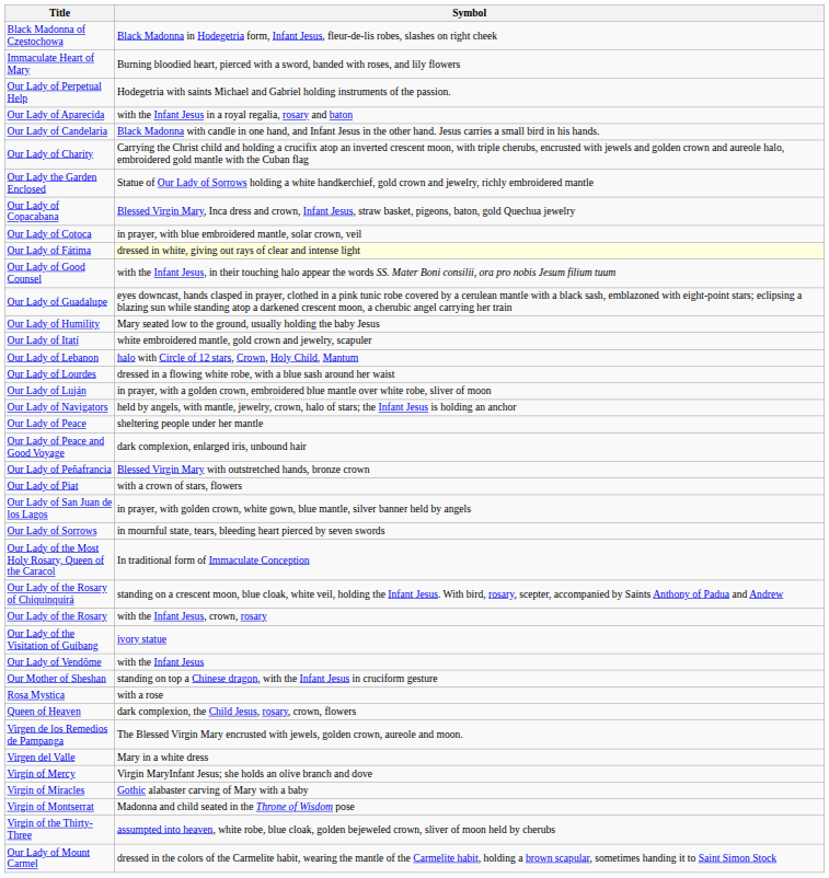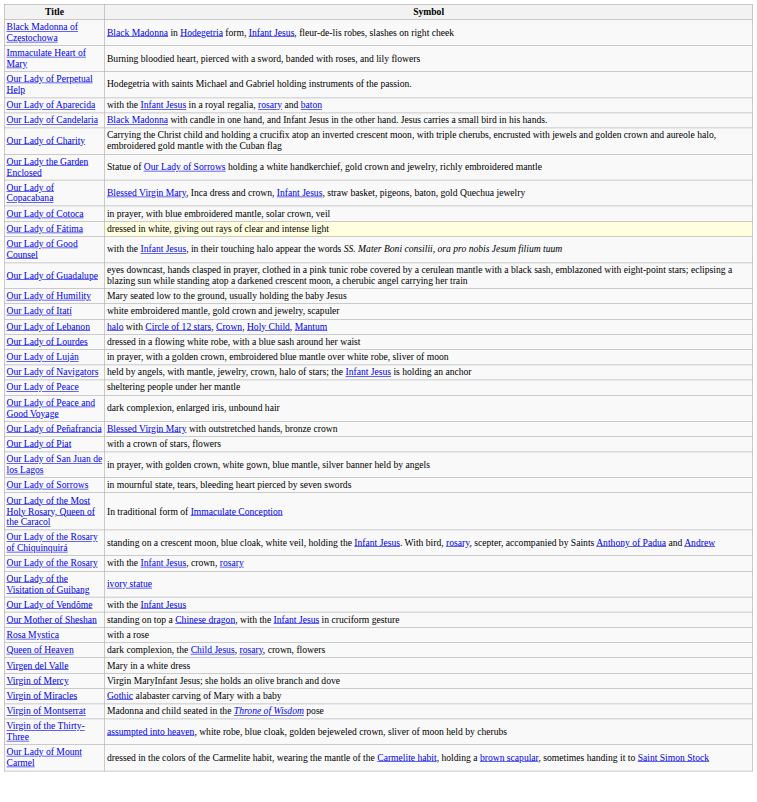- row: Virgen de los Remedios de Pampanga | The Blessed Virgin Mary encrusted with jewels, golden crown, aureole and moon.
